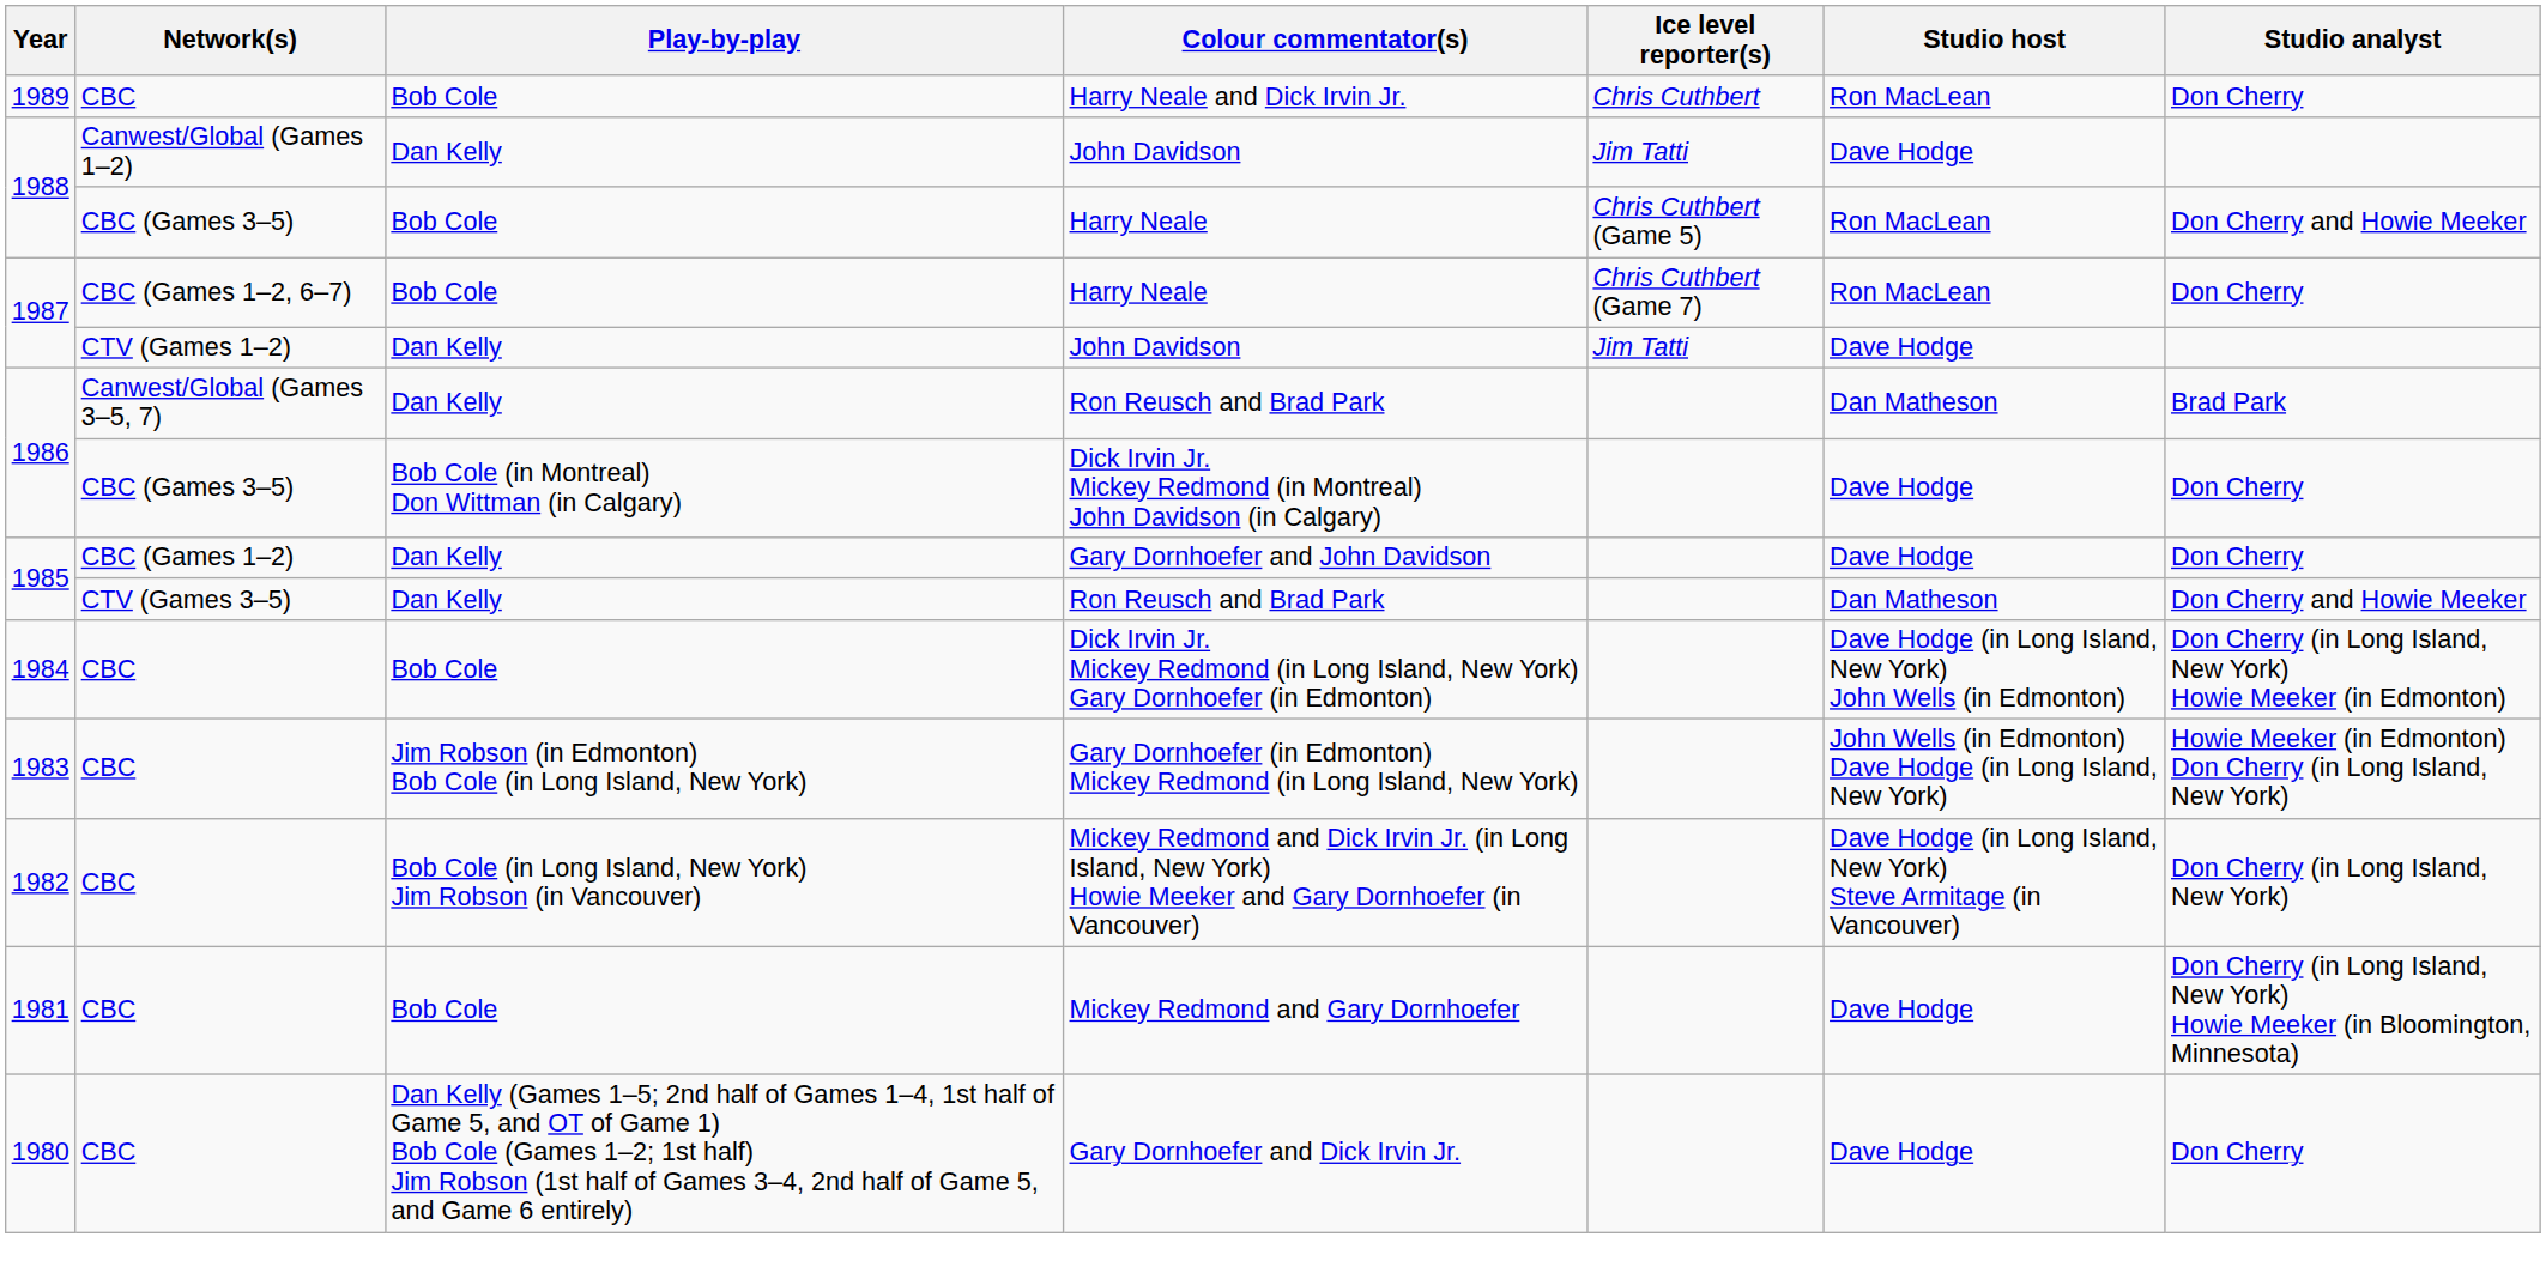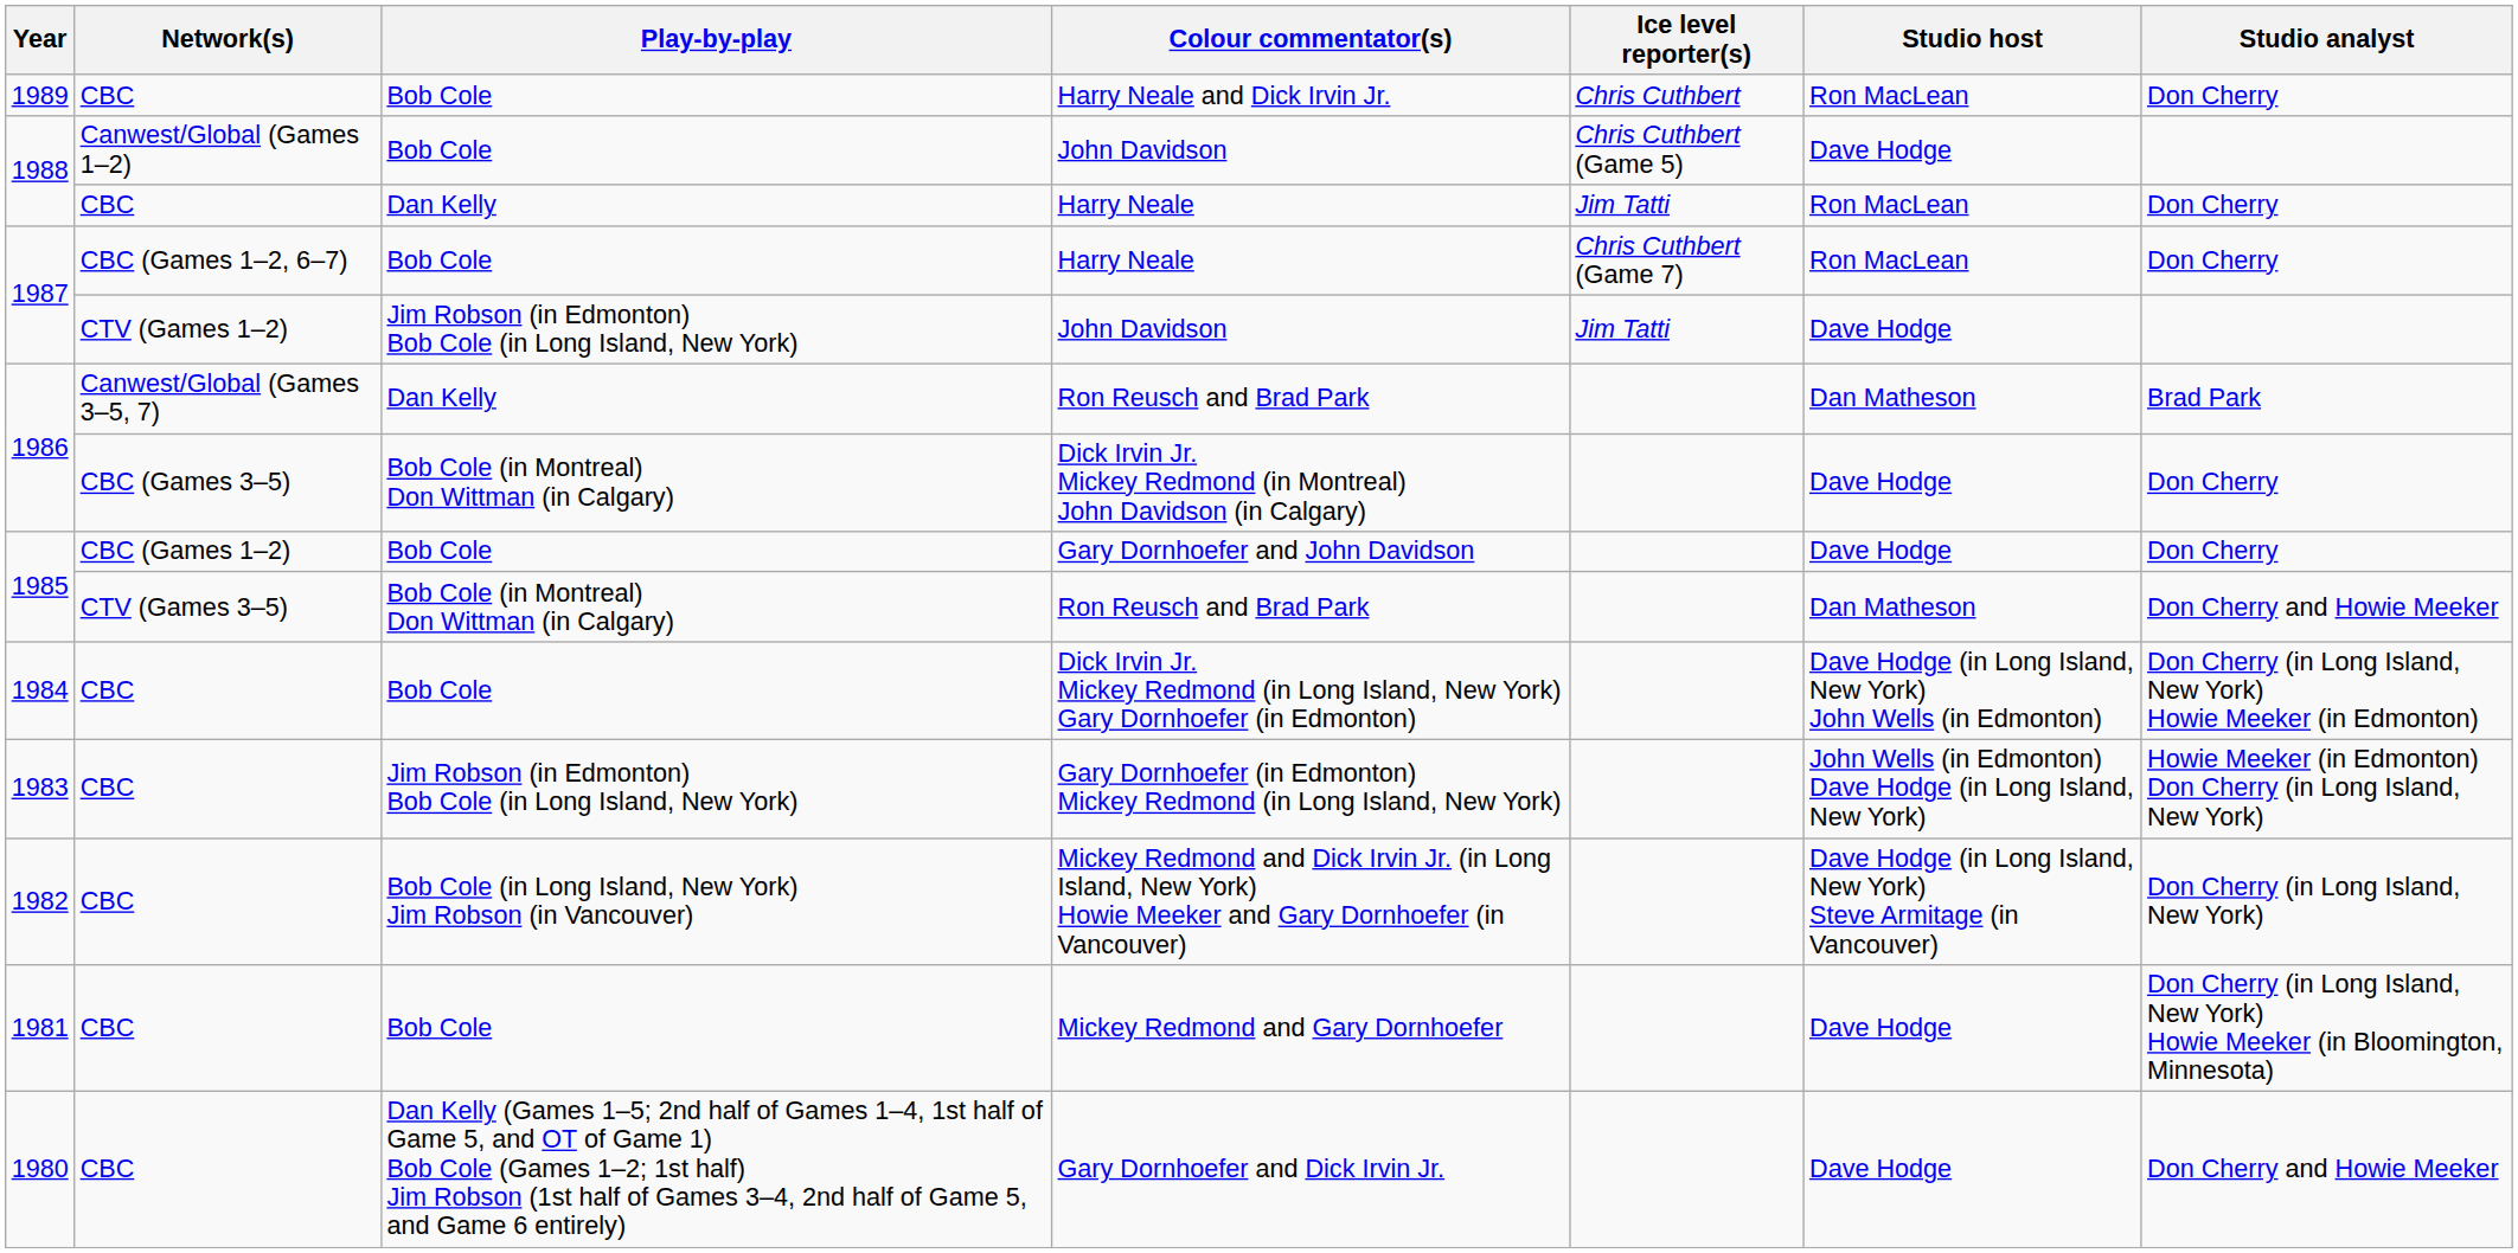1988 / John Davidson | Play-by-play: Dan Kelly -> Bob Cole
1988 / John Davidson | Ice level reporter(s): Jim Tatti -> Chris Cuthbert (Game 5)
1988 / Harry Neale | Network(s): CBC (Games 3–5) -> CBC
1988 / Harry Neale | Play-by-play: Bob Cole -> Dan Kelly
1988 / Harry Neale | Ice level reporter(s): Chris Cuthbert (Game 5) -> Jim Tatti
1988 / Harry Neale | Studio analyst: Don Cherry and Howie Meeker -> Don Cherry
1987 / John Davidson | Play-by-play: Dan Kelly -> Jim Robson (in Edmonton) Bob Cole (in Long Island, New York)
Gary Dornhoefer and John Davidson | Play-by-play: Dan Kelly -> Bob Cole
1985 / Ron Reusch and Brad Park | Play-by-play: Dan Kelly -> Bob Cole (in Montreal) Don Wittman (in Calgary)
Gary Dornhoefer and Dick Irvin Jr. | Studio analyst: Don Cherry -> Don Cherry and Howie Meeker
